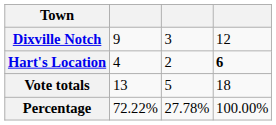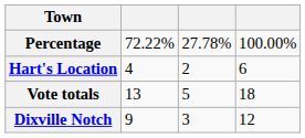rows swapped: Dixville Notch <-> Percentage
Hart's Location | column 4: bold -> normal
